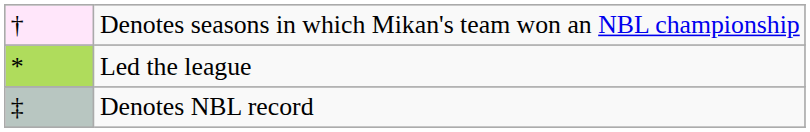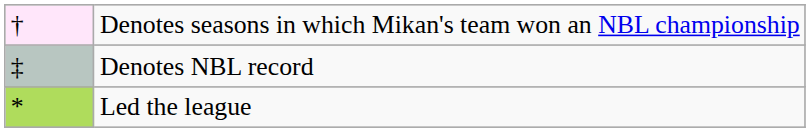rows swapped: Led the league <-> Denotes NBL record
